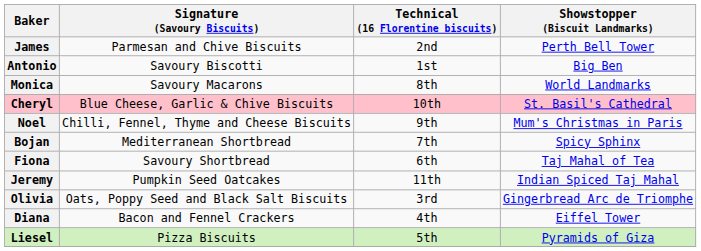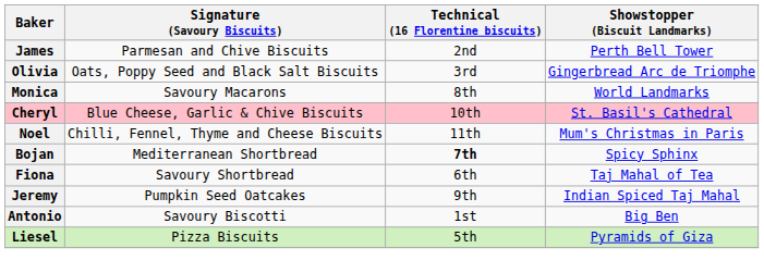rows swapped: Olivia <-> Antonio
Noel | Technical (16 Florentine biscuits): 9th -> 11th
Bojan | Technical (16 Florentine biscuits): normal -> bold
Jeremy | Technical (16 Florentine biscuits): 11th -> 9th
- row: Diana | Bacon and Fennel Crackers | 4th | Eiffel Tower
